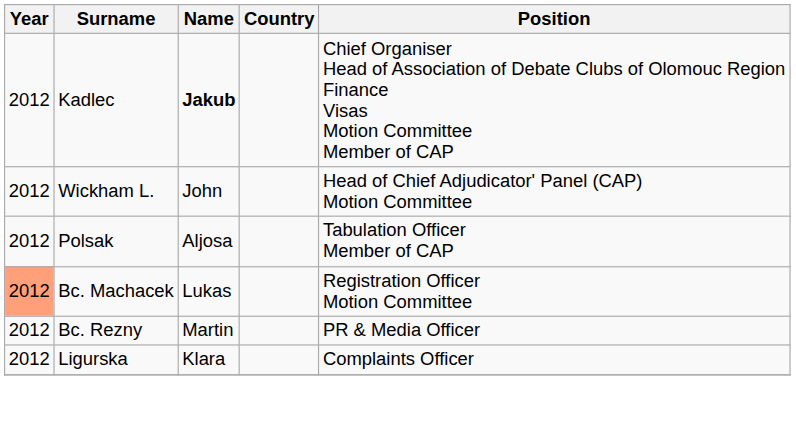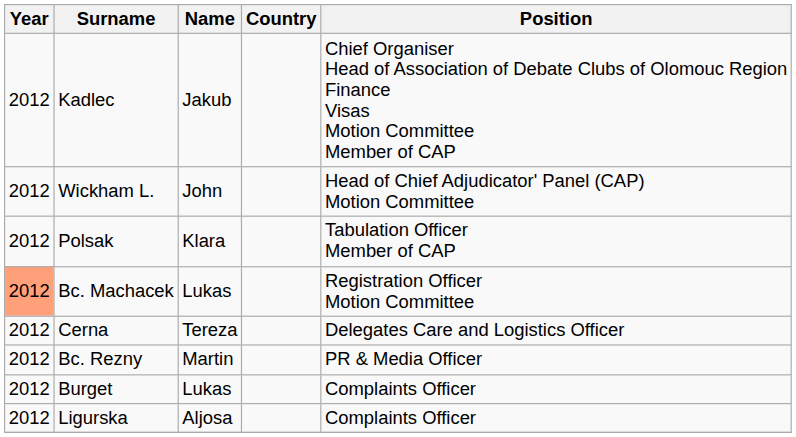Kadlec | Name: bold -> normal
Polsak | Name: Aljosa -> Klara
+ row: 2012 | Cerna | Tereza | Delegates Care and Logistics Officer
+ row: 2012 | Burget | Lukas | Complaints Officer
Ligurska | Name: Klara -> Aljosa
